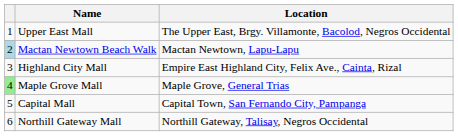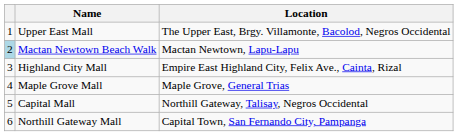Maple Grove Mall | column 1: lightgreen background -> no background
Capital Mall | Location: Capital Town, San Fernando City, Pampanga -> Northill Gateway, Talisay, Negros Occidental
Northill Gateway Mall | Location: Northill Gateway, Talisay, Negros Occidental -> Capital Town, San Fernando City, Pampanga
